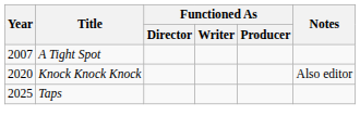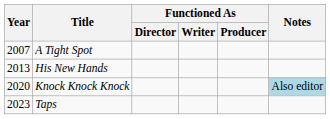+ row: 2013 | His New Hands
Knock Knock Knock | Notes: no background -> lightblue background
Taps | Year: 2025 -> 2023
